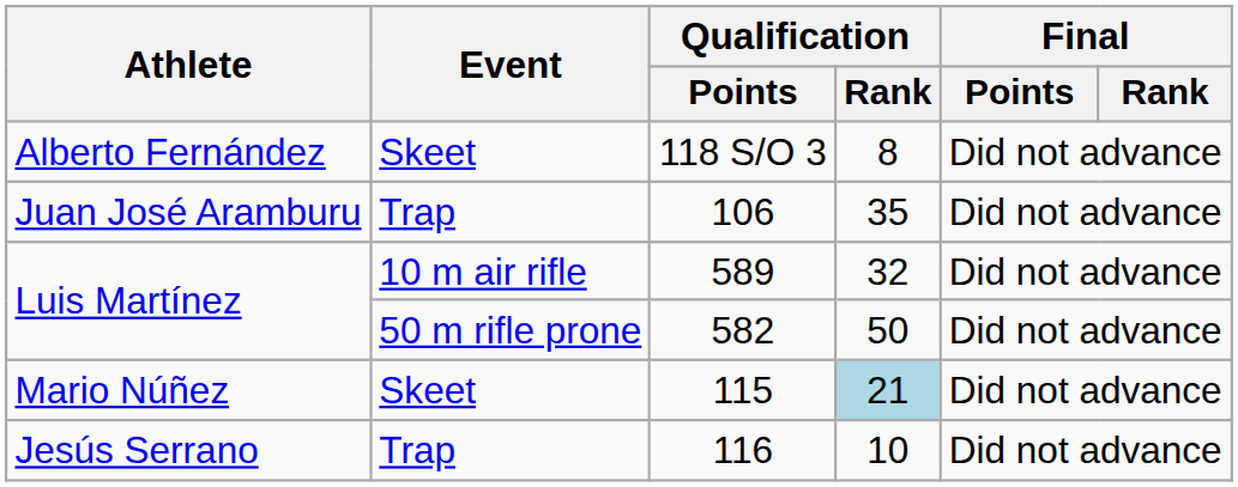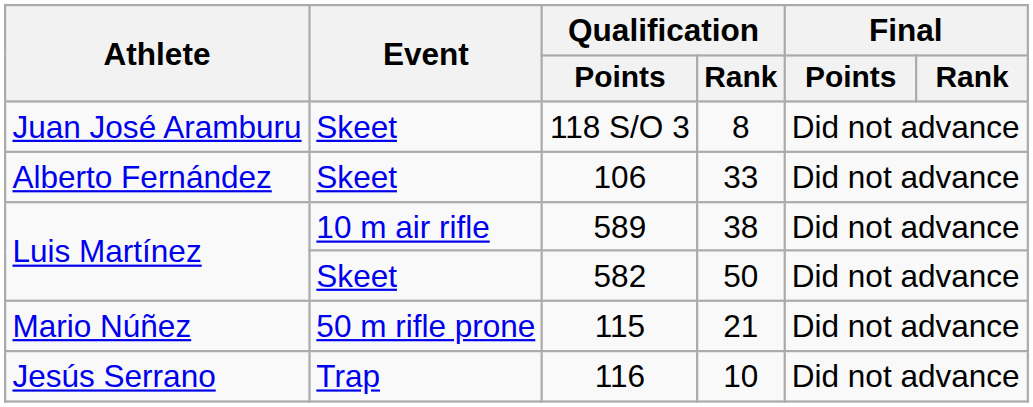118 S/O 3 | Athlete: Alberto Fernández -> Juan José Aramburu
106 | Athlete: Juan José Aramburu -> Alberto Fernández
106 | Event: Trap -> Skeet
106 | Qualification / Rank: 35 -> 33
589 | Qualification / Rank: 32 -> 38
582 | Event: 50 m rifle prone -> Skeet
115 | Event: Skeet -> 50 m rifle prone
115 | Qualification / Rank: lightblue background -> no background
